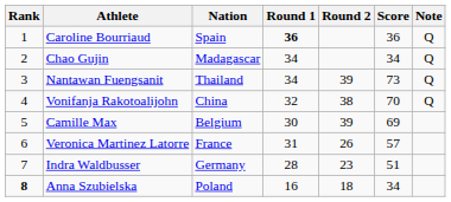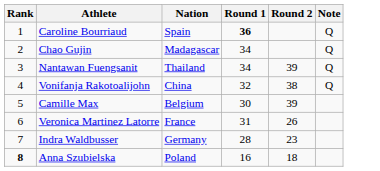- column: Score | 36 | 34 | 73 | 70 | 69 | 57 | 51 | 34
